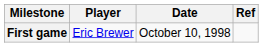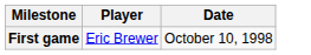- column: Ref
